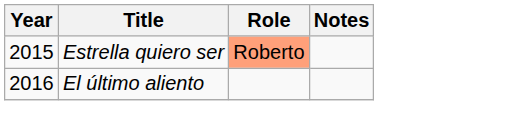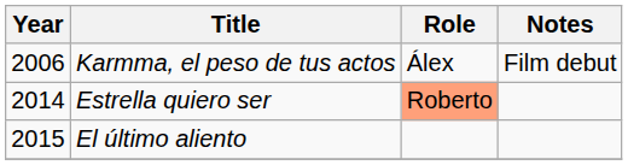+ row: 2006 | Karmma, el peso de tus actos | Álex | Film debut
Estrella quiero ser | Year: 2015 -> 2014
El último aliento | Year: 2016 -> 2015
